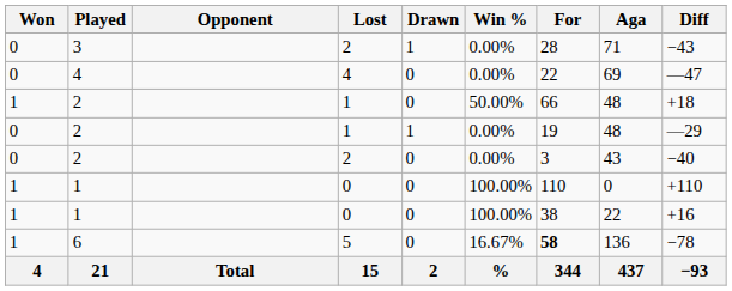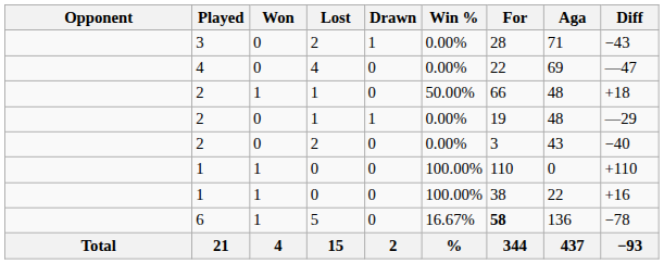columns swapped: Opponent <-> Won
